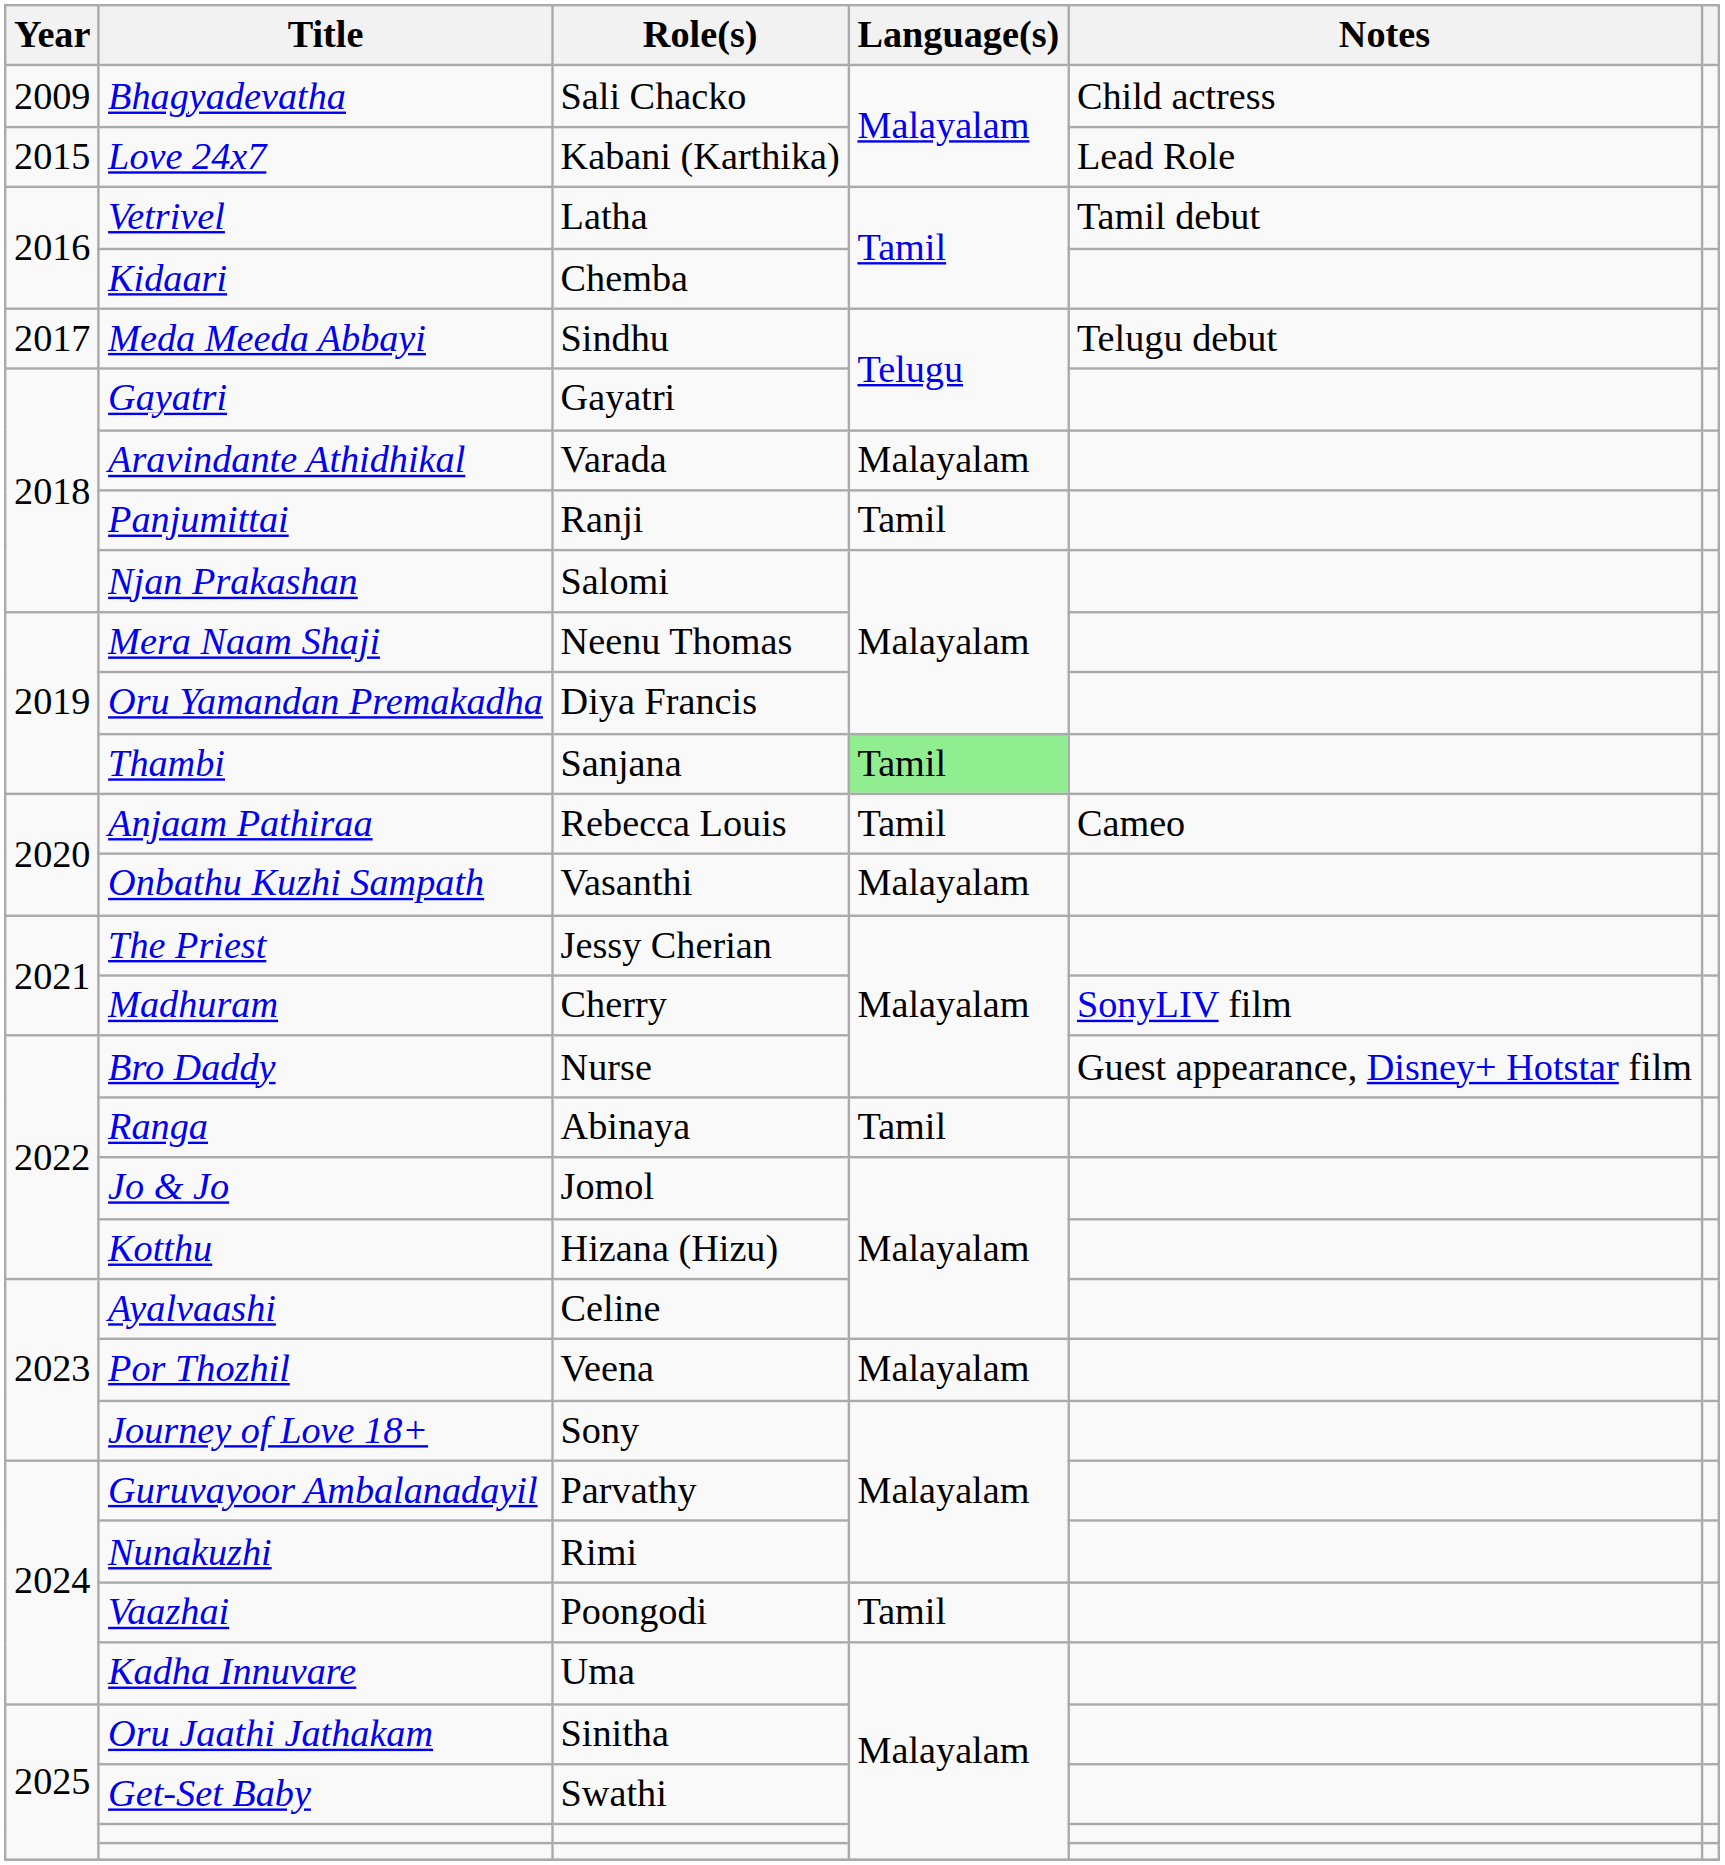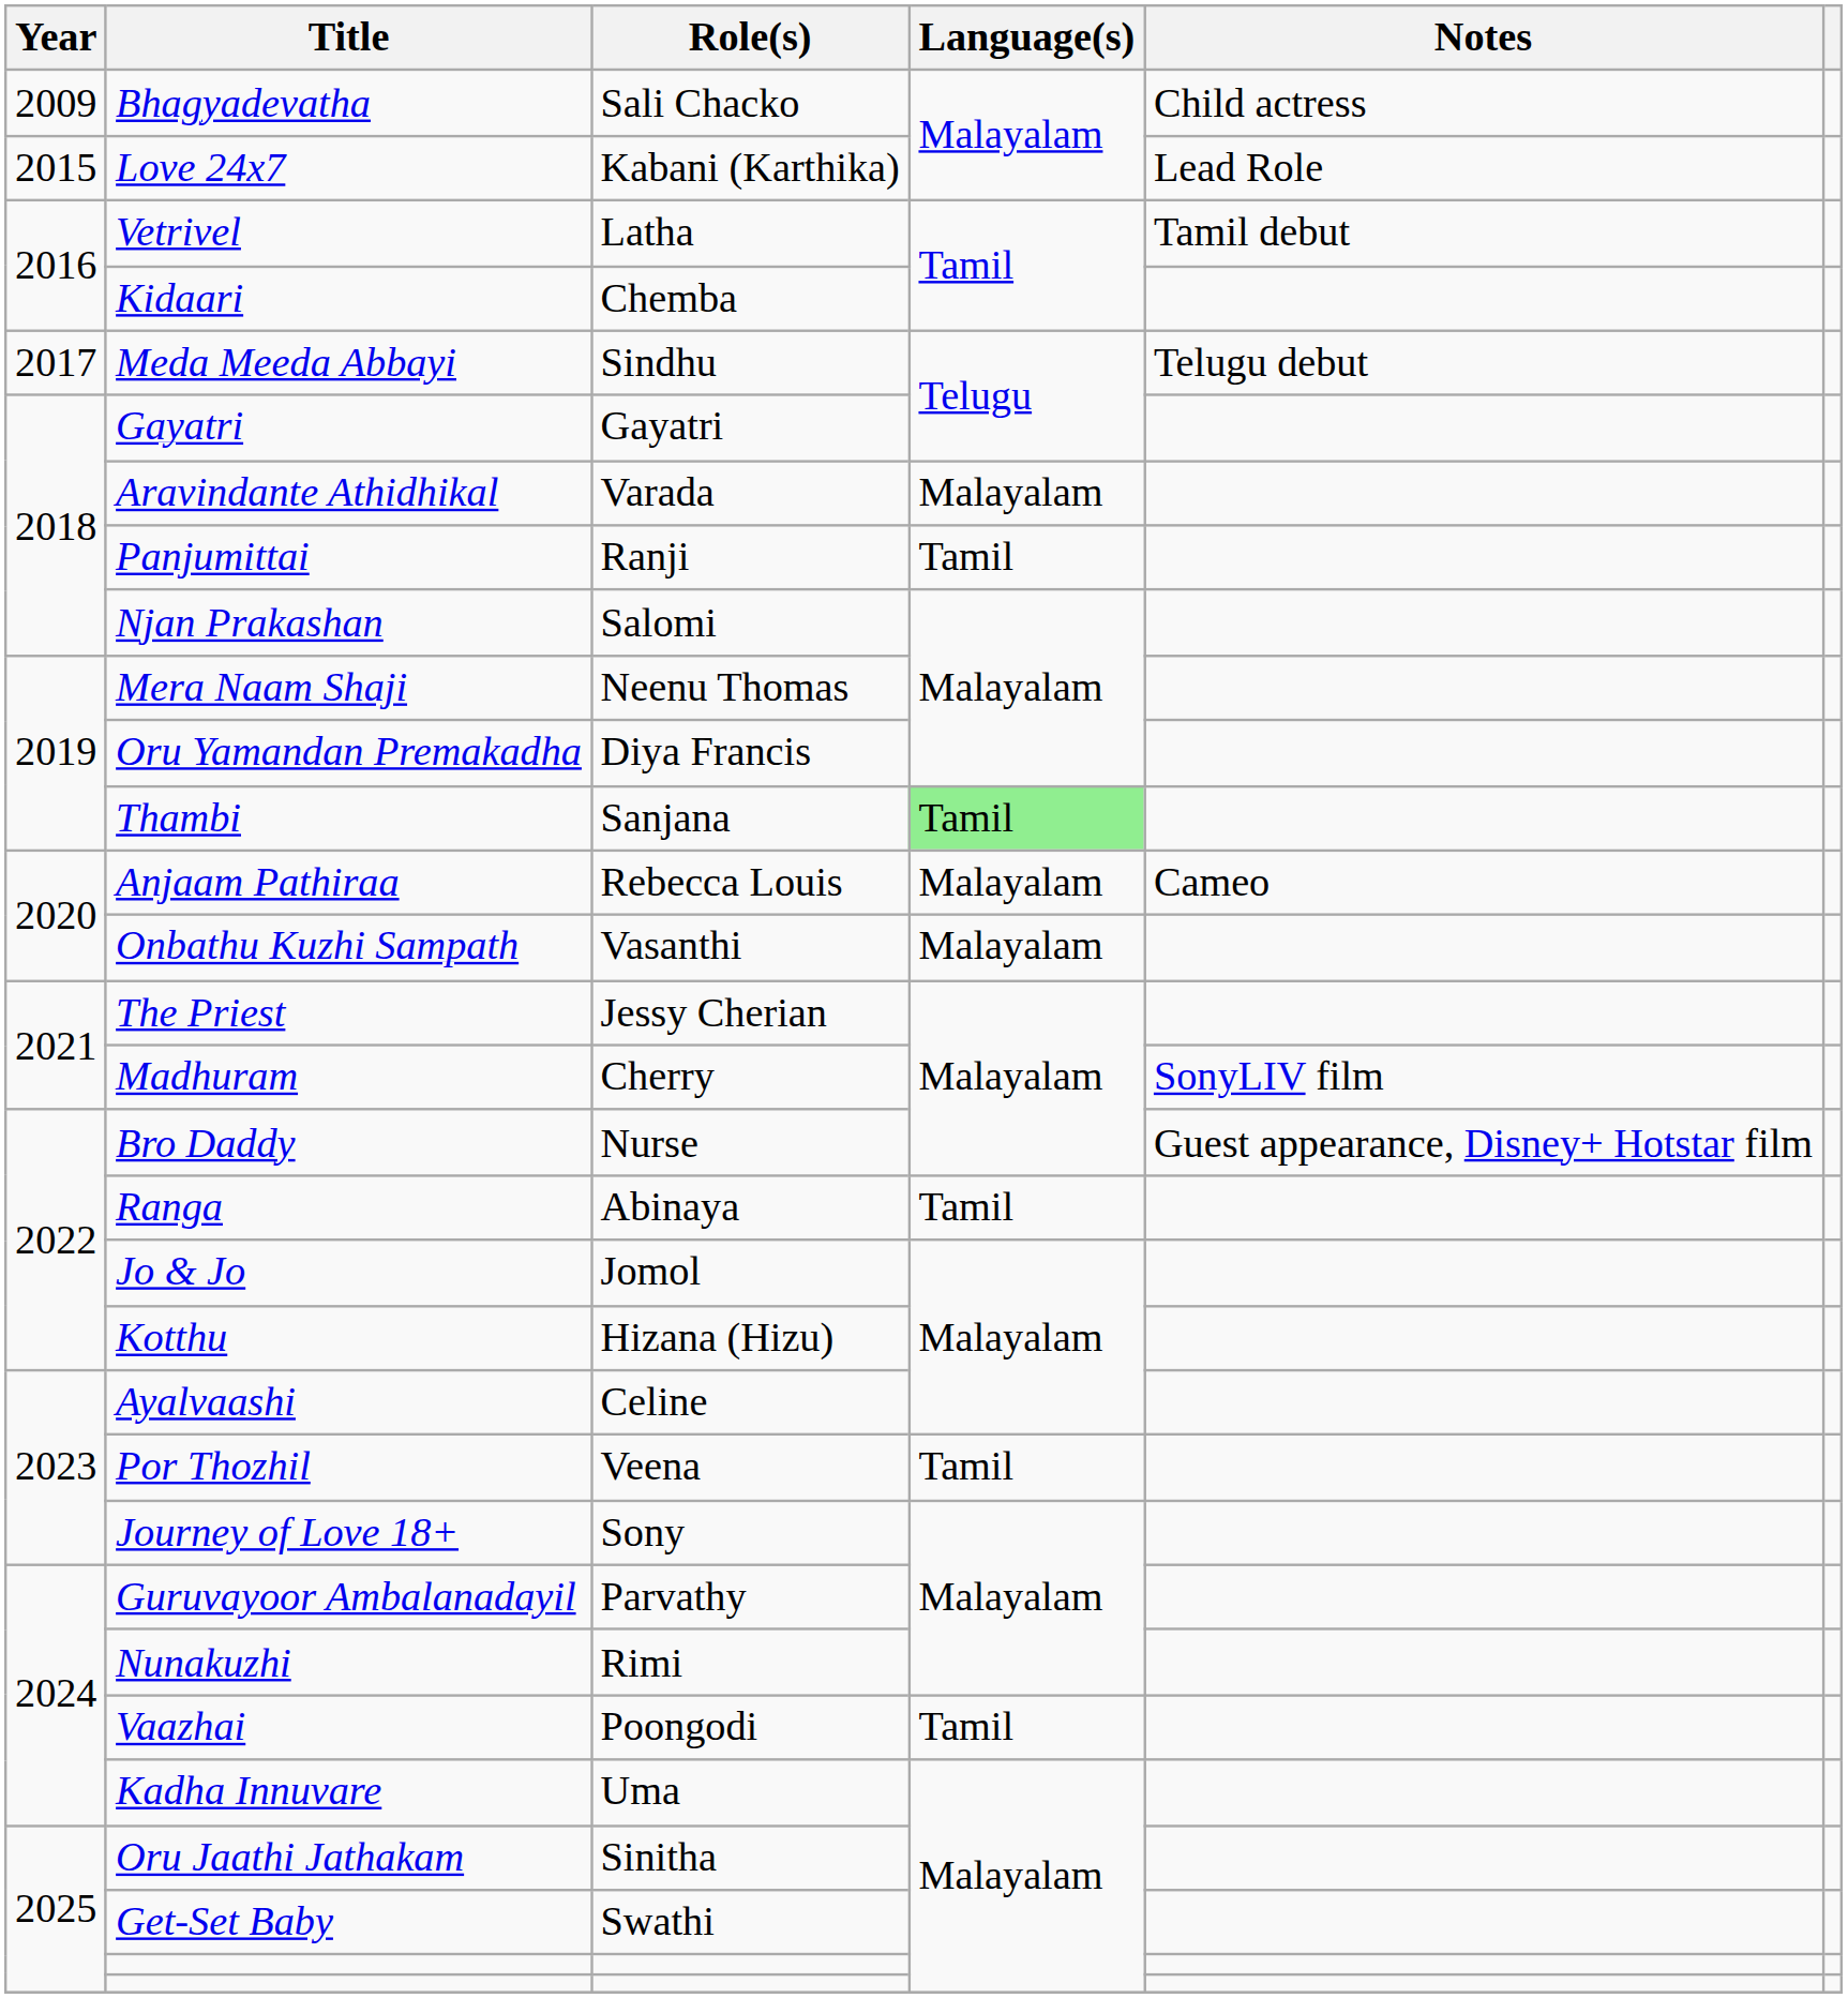Anjaam Pathiraa | Language(s): Tamil -> Malayalam
Por Thozhil | Language(s): Malayalam -> Tamil
